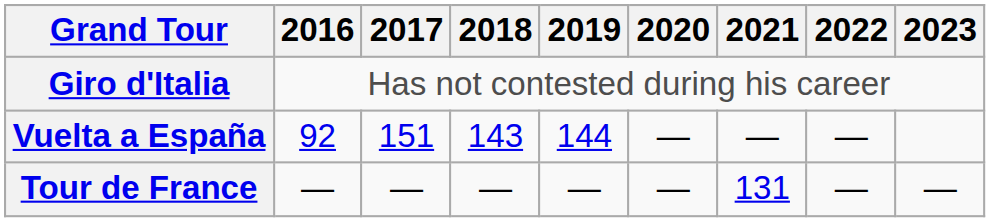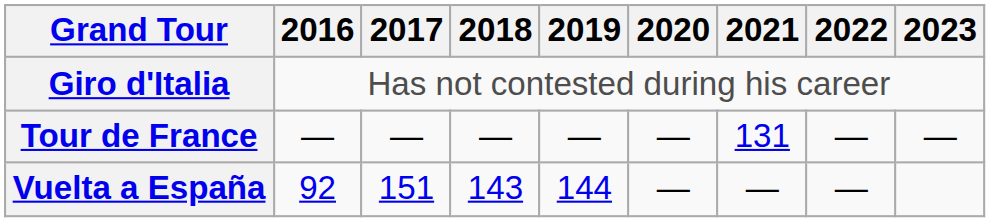rows swapped: Tour de France <-> Vuelta a España
